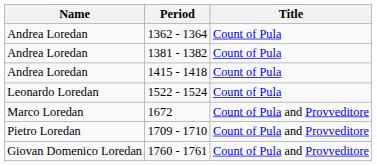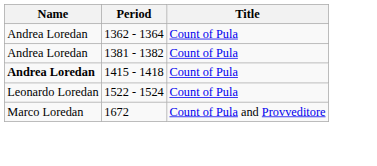1415 - 1418 | Name: normal -> bold
- row: Pietro Loredan | 1709 - 1710 | Count of Pula and Provveditore
- row: Giovan Domenico Loredan | 1760 - 1761 | Count of Pula and Provveditore
